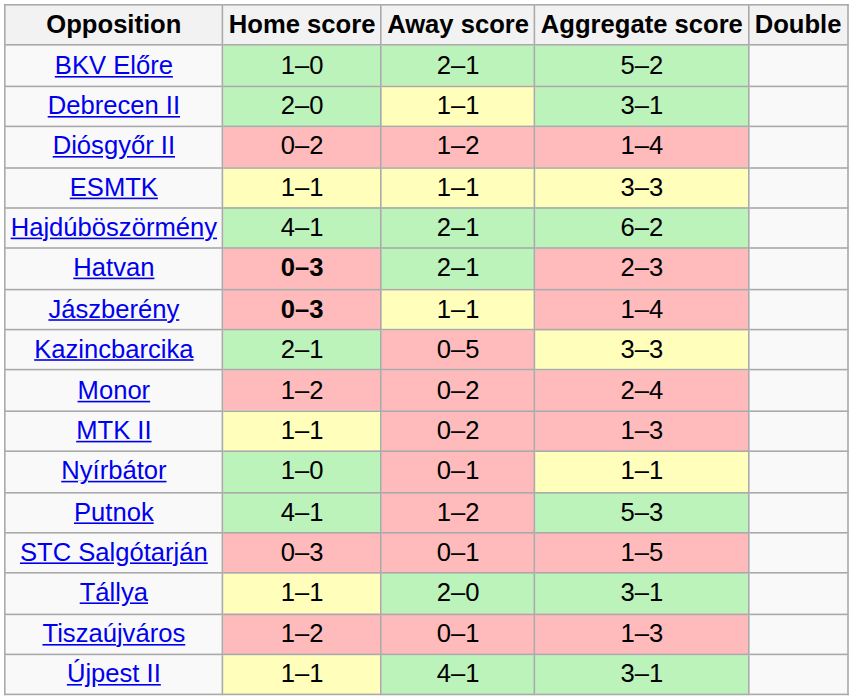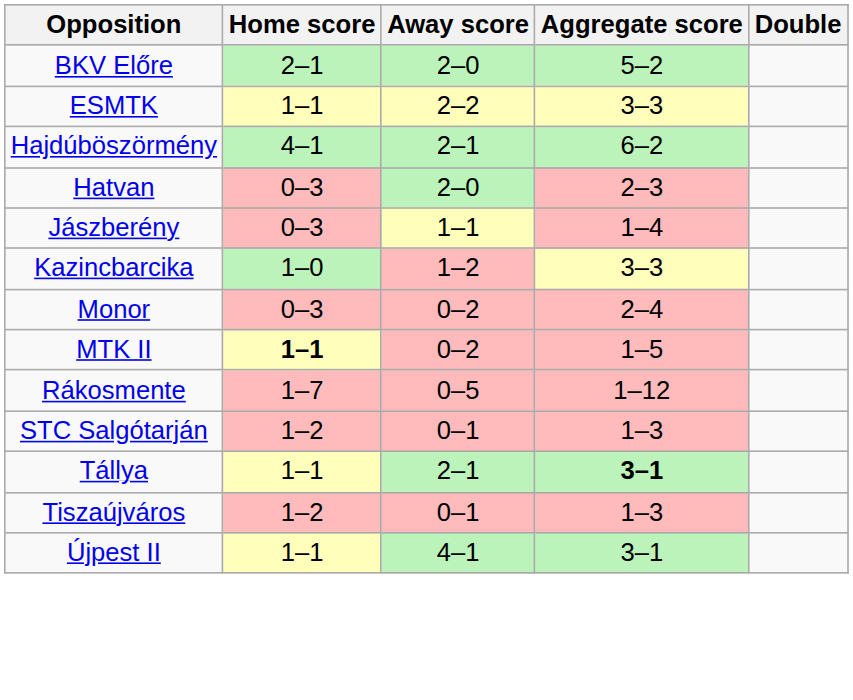BKV Előre | Home score: 1–0 -> 2–1
BKV Előre | Away score: 2–1 -> 2–0
- row: Debrecen II | 2–0 | 1–1 | 3–1
- row: Diósgyőr II | 0–2 | 1–2 | 1–4
ESMTK | Away score: 1–1 -> 2–2
Hatvan | Home score: bold -> normal
Hatvan | Away score: 2–1 -> 2–0
Jászberény | Home score: bold -> normal
Kazincbarcika | Home score: 2–1 -> 1–0
Kazincbarcika | Away score: 0–5 -> 1–2
Monor | Home score: 1–2 -> 0–3
MTK II | Home score: normal -> bold
MTK II | Aggregate score: 1–3 -> 1–5
- row: Nyírbátor | 1–0 | 0–1 | 1–1
- row: Putnok | 4–1 | 1–2 | 5–3
+ row: Rákosmente | 1–7 | 0–5 | 1–12
STC Salgótarján | Home score: 0–3 -> 1–2
STC Salgótarján | Aggregate score: 1–5 -> 1–3
Tállya | Away score: 2–0 -> 2–1
Tállya | Aggregate score: normal -> bold
